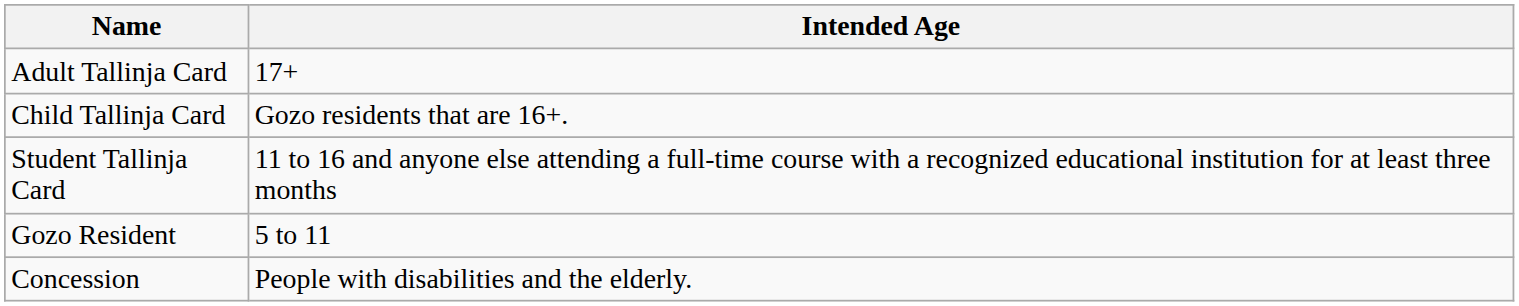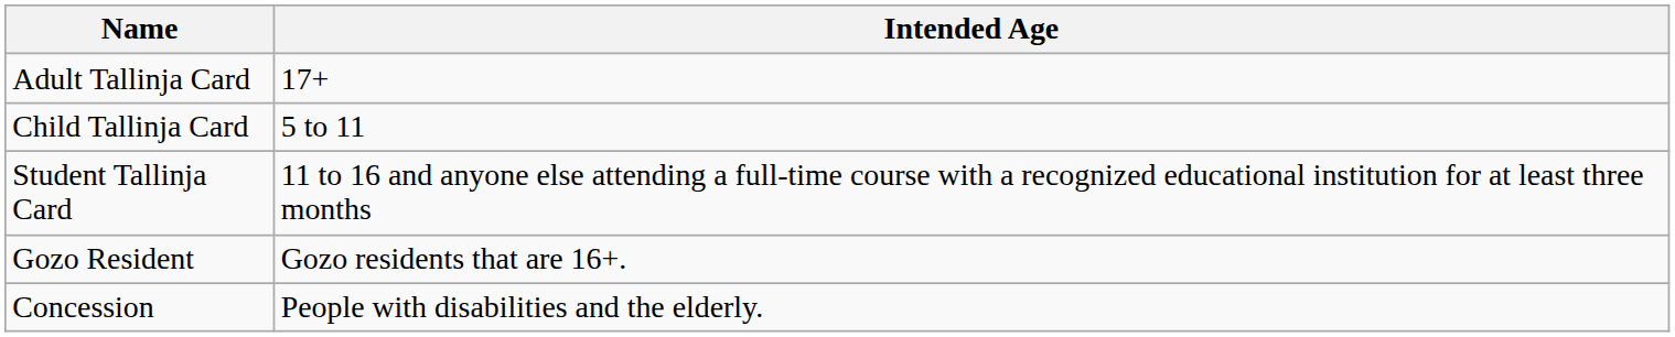Child Tallinja Card | Intended Age: Gozo residents that are 16+. -> 5 to 11
Gozo Resident | Intended Age: 5 to 11 -> Gozo residents that are 16+.
